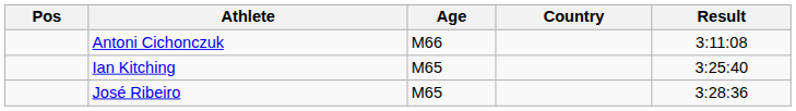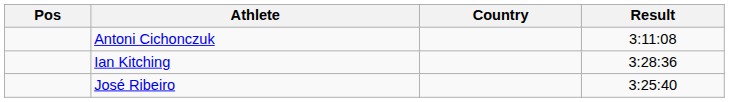- column: Age | M66 | M65 | M65
Ian Kitching | Result: 3:25:40 -> 3:28:36
José Ribeiro | Result: 3:28:36 -> 3:25:40
